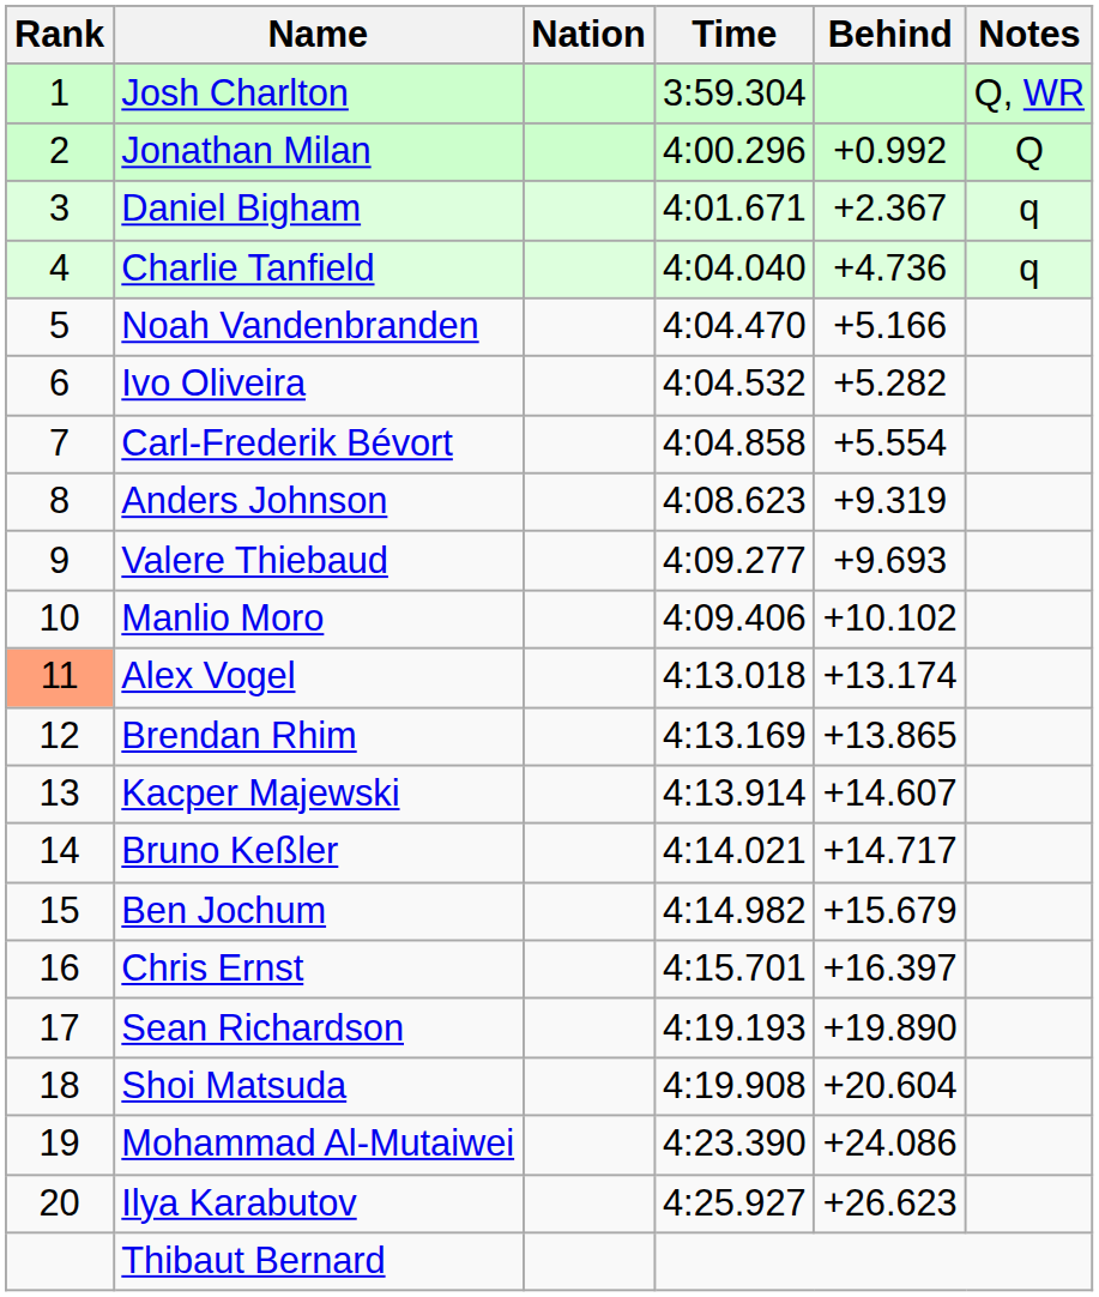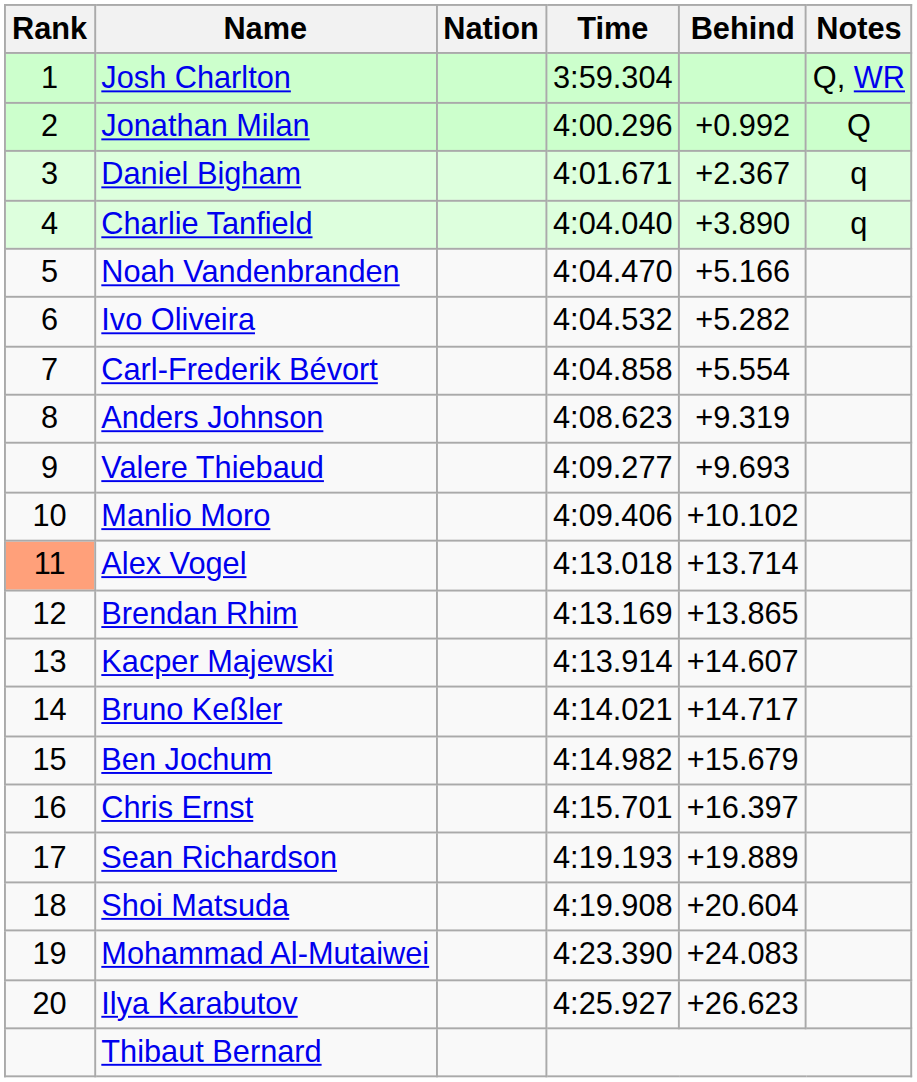Charlie Tanfield | Behind: +4.736 -> +3.890
Alex Vogel | Behind: +13.174 -> +13.714
Sean Richardson | Behind: +19.890 -> +19.889
Mohammad Al-Mutaiwei | Behind: +24.086 -> +24.083
